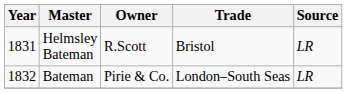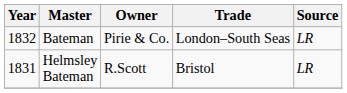rows swapped: Helmsley Bateman <-> Bateman
